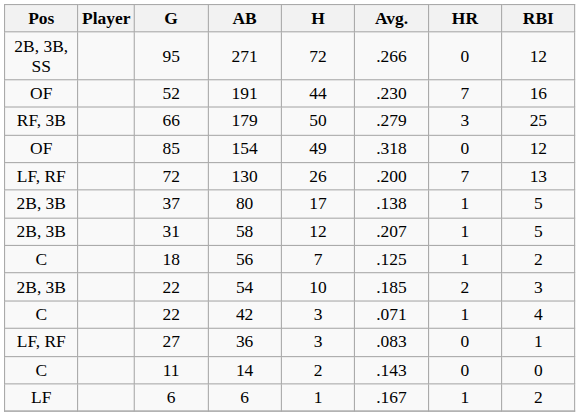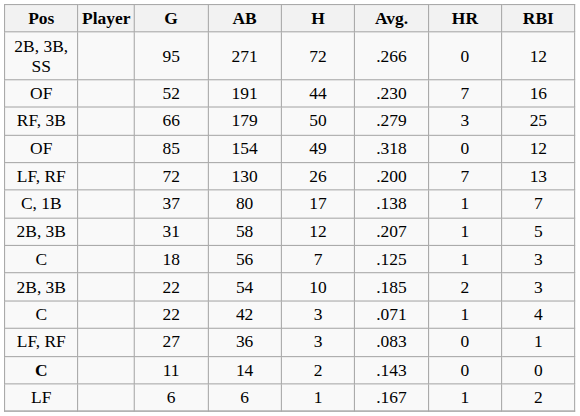80 | Pos: 2B, 3B -> C, 1B
80 | RBI: 5 -> 7
56 | RBI: 2 -> 3
14 | Pos: normal -> bold
